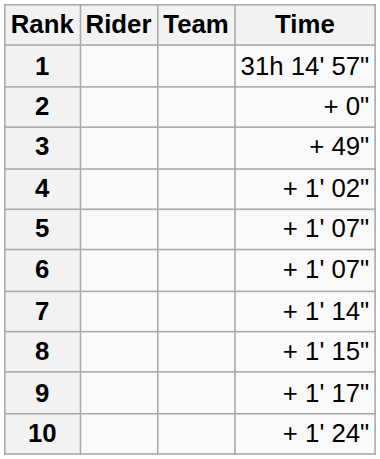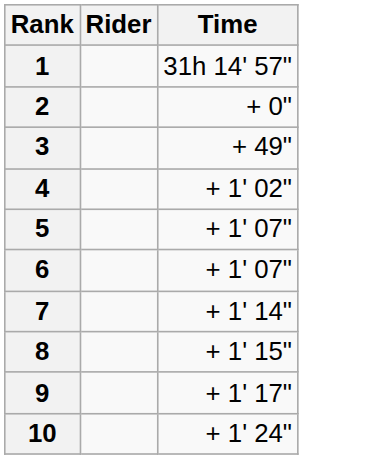- column: Team
